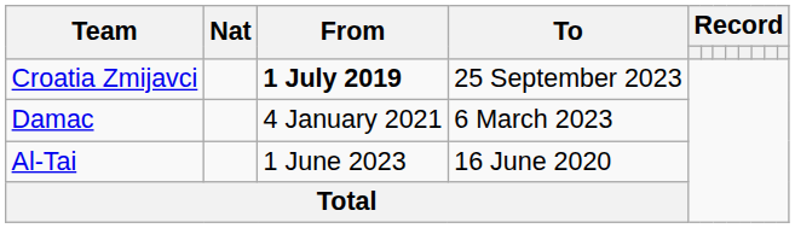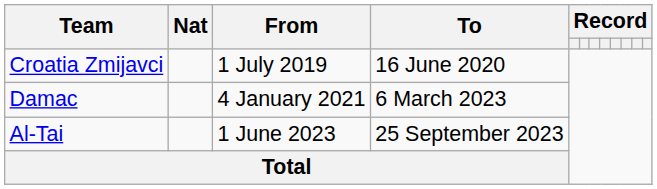Croatia Zmijavci | From: bold -> normal
Croatia Zmijavci | To: 25 September 2023 -> 16 June 2020
Al-Tai | To: 16 June 2020 -> 25 September 2023
